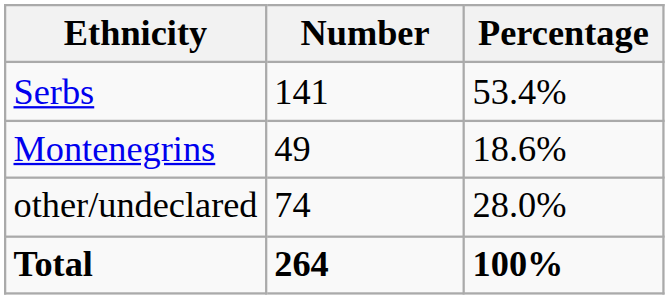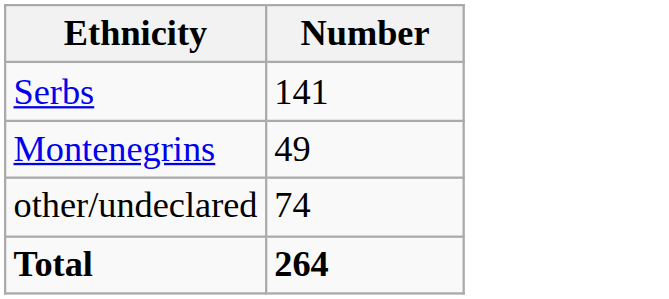- column: Percentage | 53.4% | 18.6% | 28.0% | 100%
